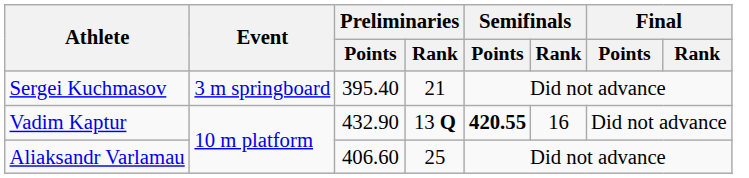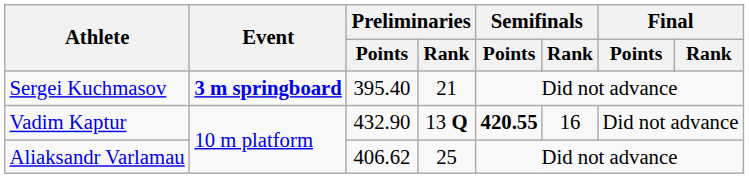Sergei Kuchmasov | Event: normal -> bold
Aliaksandr Varlamau | Preliminaries / Points: 406.60 -> 406.62
